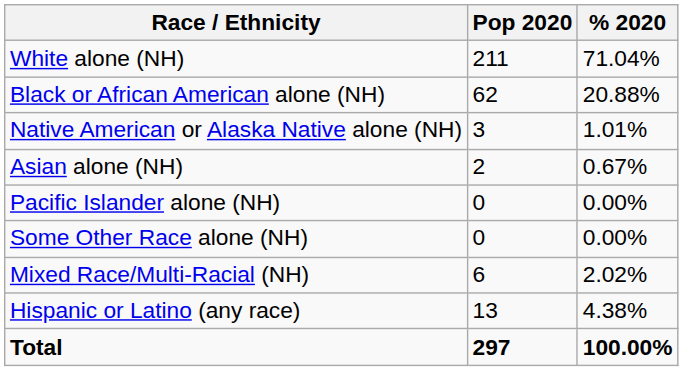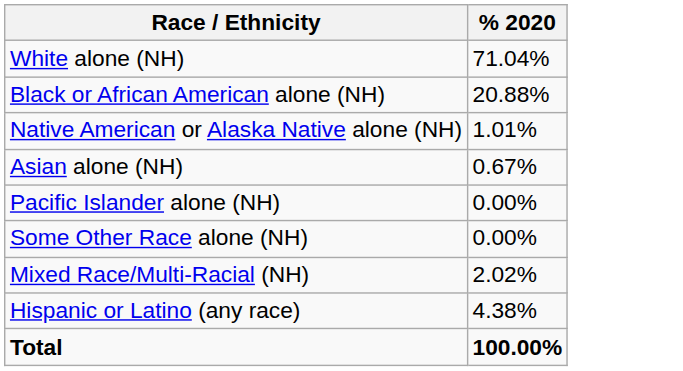- column: Pop 2020 | 211 | 62 | 3 | 2 | 0 | 0 | 6 | 13 | 297
